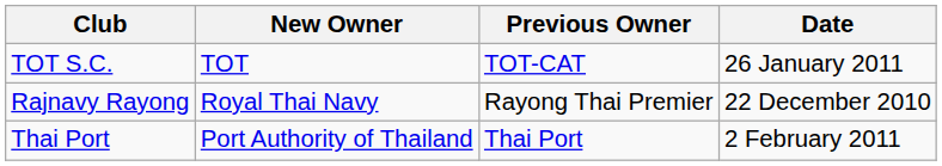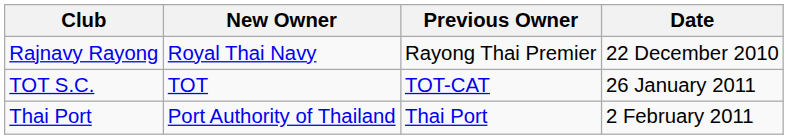rows swapped: Rajnavy Rayong <-> TOT S.C.
